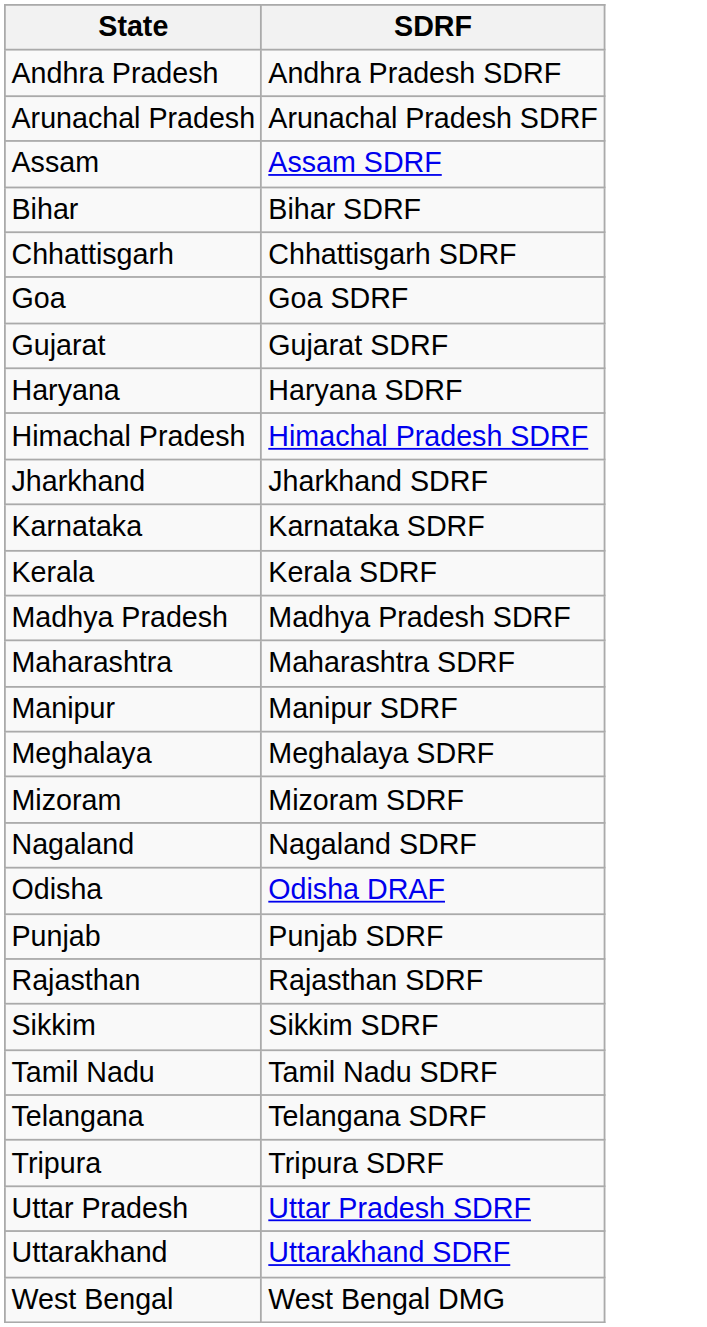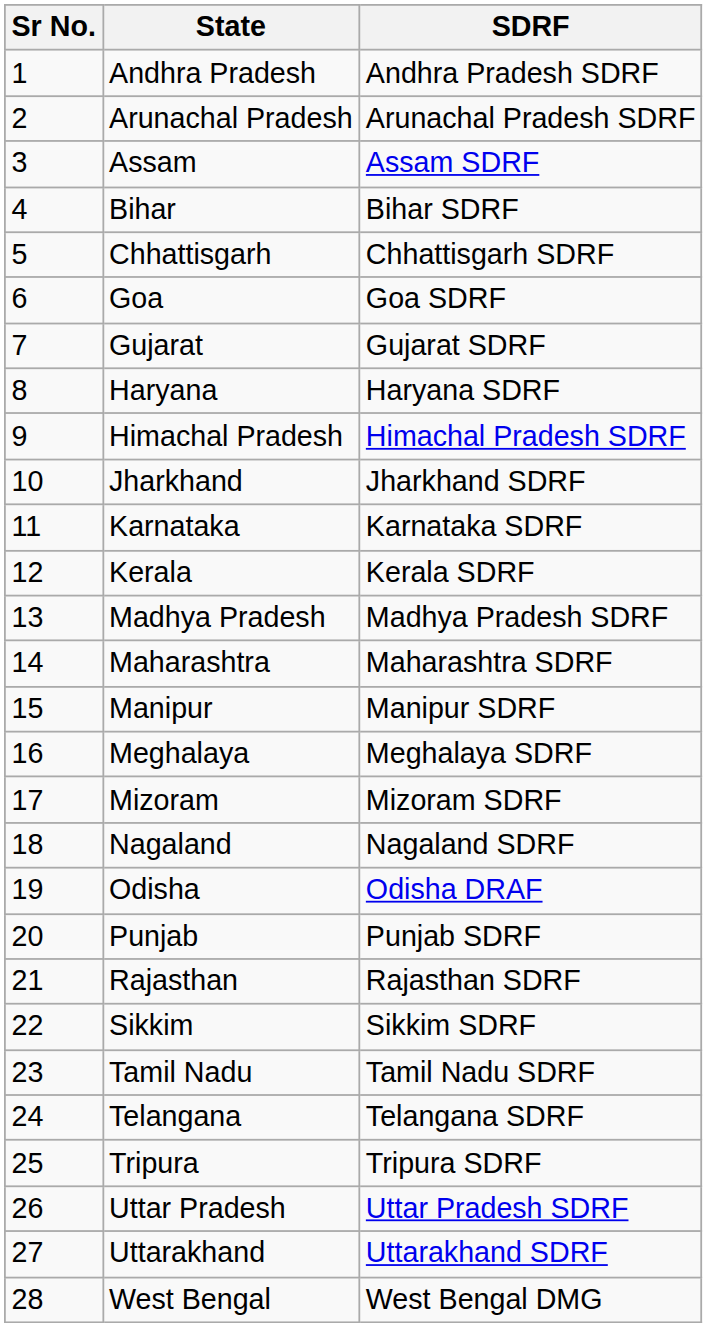+ column: Sr No. | 1 | 2 | 3 | 4 | 5 | 6 | 7 | 8 | 9 | 10 | 11 | 12 | 13 | 14 | 15 | 16 | 17 | 18 | 19 | 20 | 21 | 22 | 23 | 24 | 25 | 26 | 27 | 28
